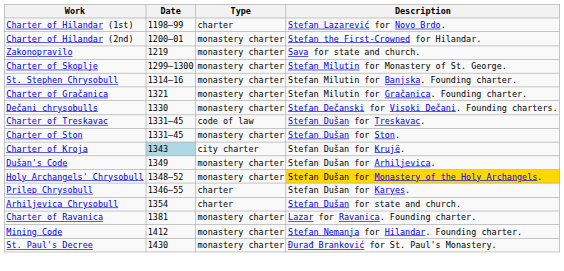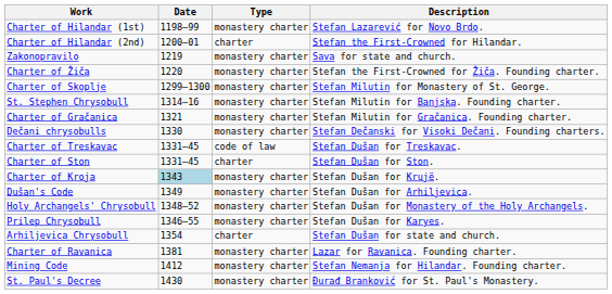Charter of Hilandar (1st) | Type: charter -> monastery charter
Charter of Hilandar (2nd) | Type: monastery charter -> charter
+ row: Charter of Žiča | 1220 | monastery charter | Stefan the First-Crowned for Žiča. Founding charter.
Charter of Ston | Type: monastery charter -> charter
Charter of Kroja | Type: city charter -> monastery charter
Holy Archangels' Chrysobull | Description: gold background -> no background
Prilep Chrysobull | Type: charter -> monastery charter
